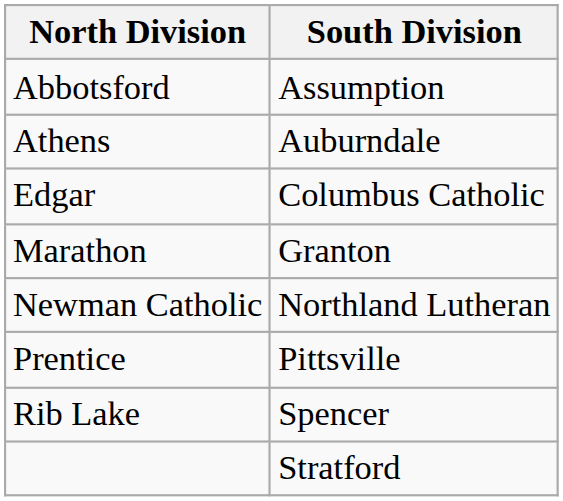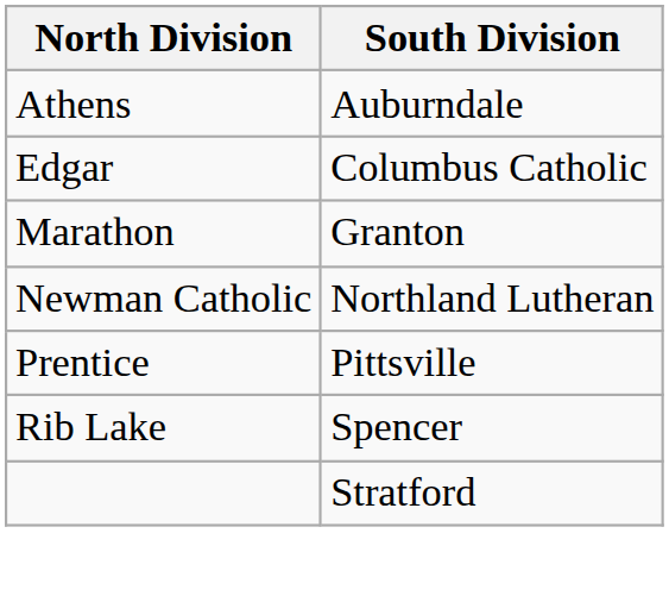- row: Abbotsford | Assumption
